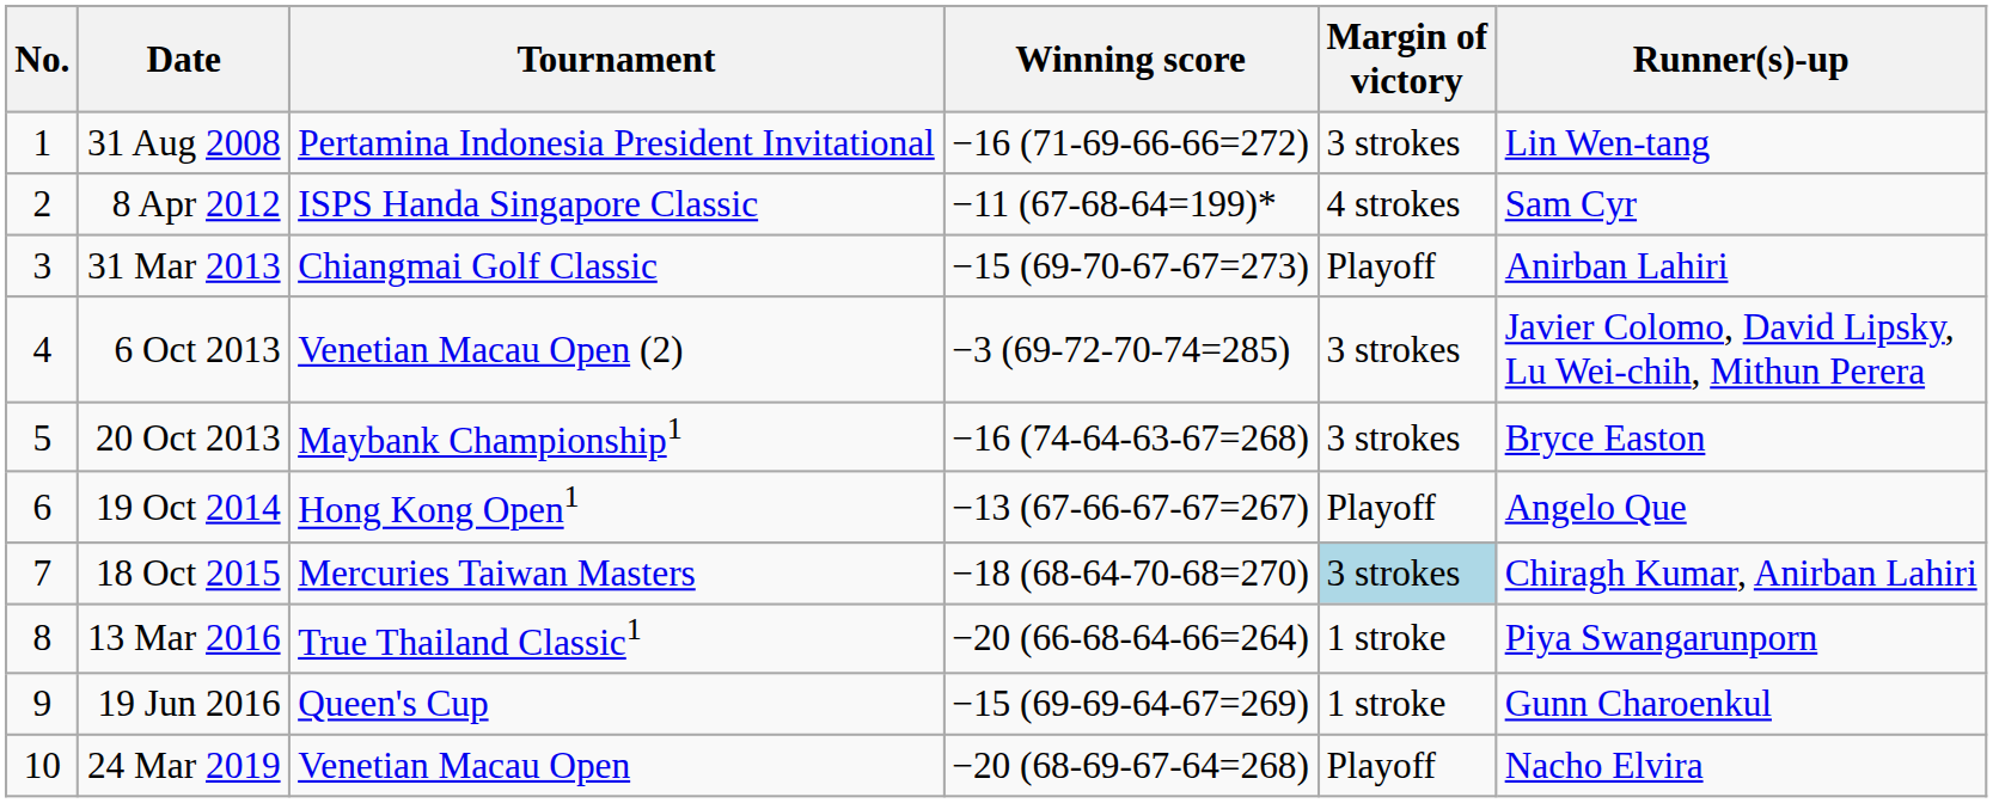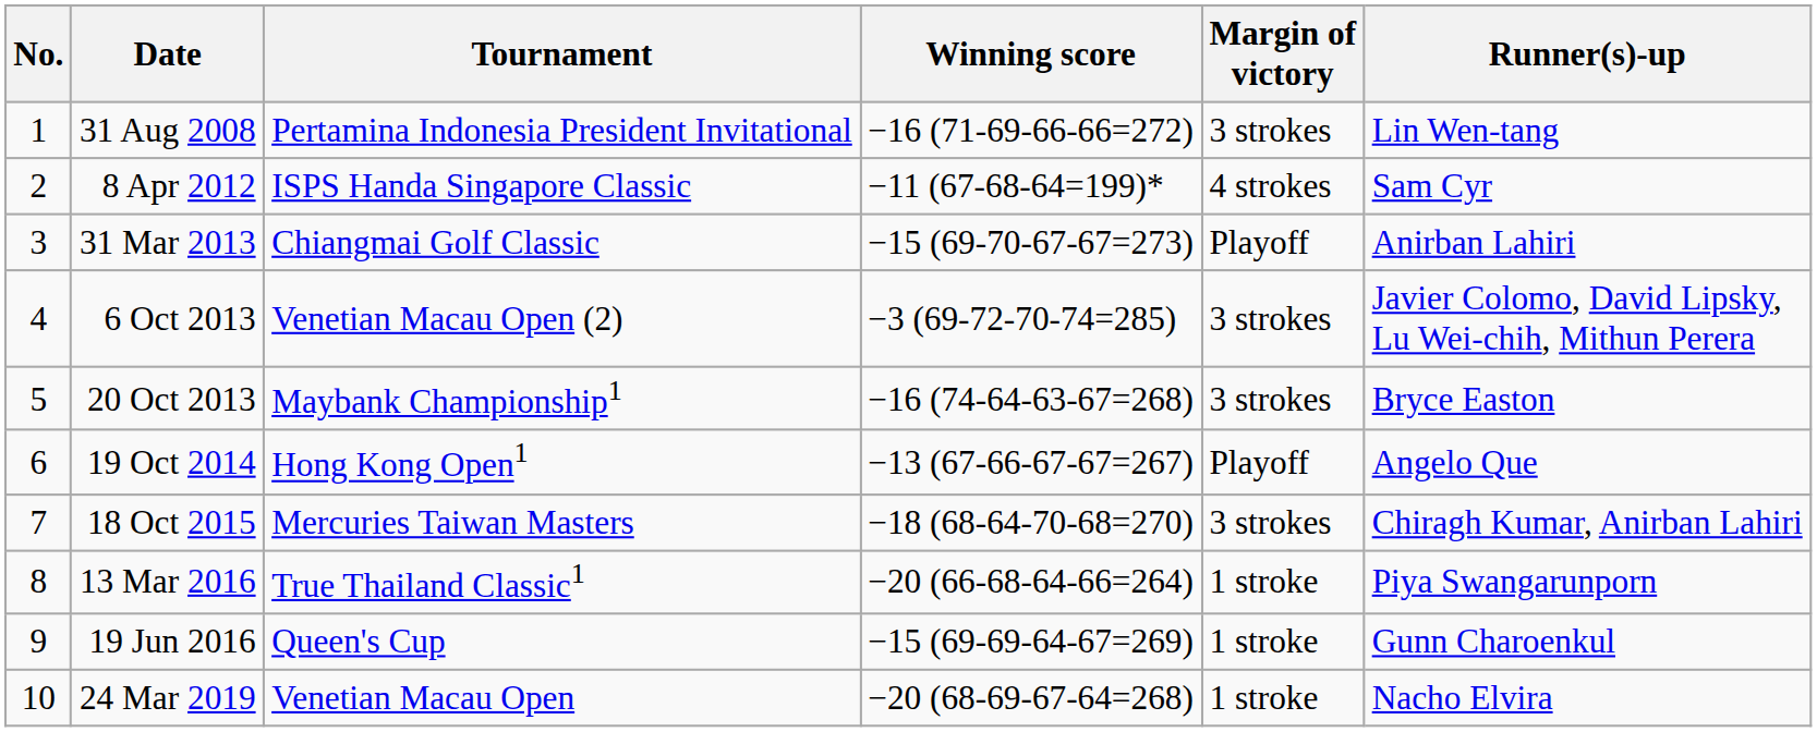18 Oct 2015 | Margin of victory: lightblue background -> no background
24 Mar 2019 | Margin of victory: Playoff -> 1 stroke
